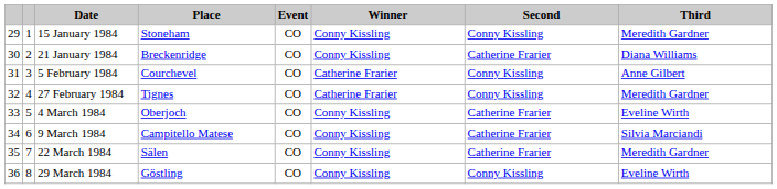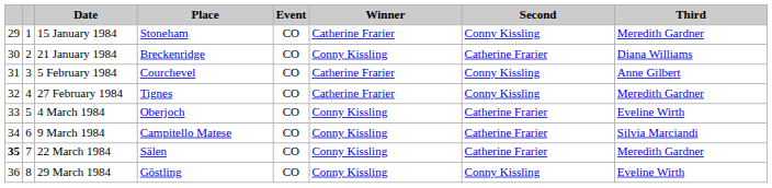15 January 1984 | Winner: Conny Kissling -> Catherine Frarier
22 March 1984 | column 1: normal -> bold
